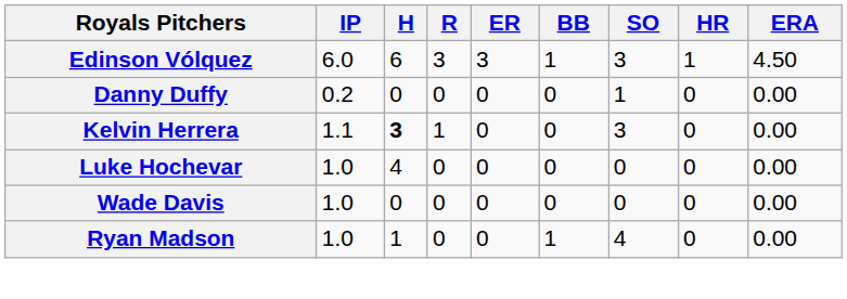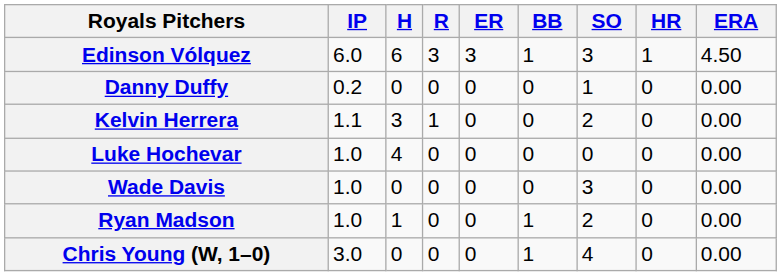Kelvin Herrera | H: bold -> normal
Kelvin Herrera | SO: 3 -> 2
Wade Davis | SO: 0 -> 3
Ryan Madson | SO: 4 -> 2
+ row: Chris Young (W, 1–0) | 3.0 | 0 | 0 | 0 | 1 | 4 | 0 | 0.00
